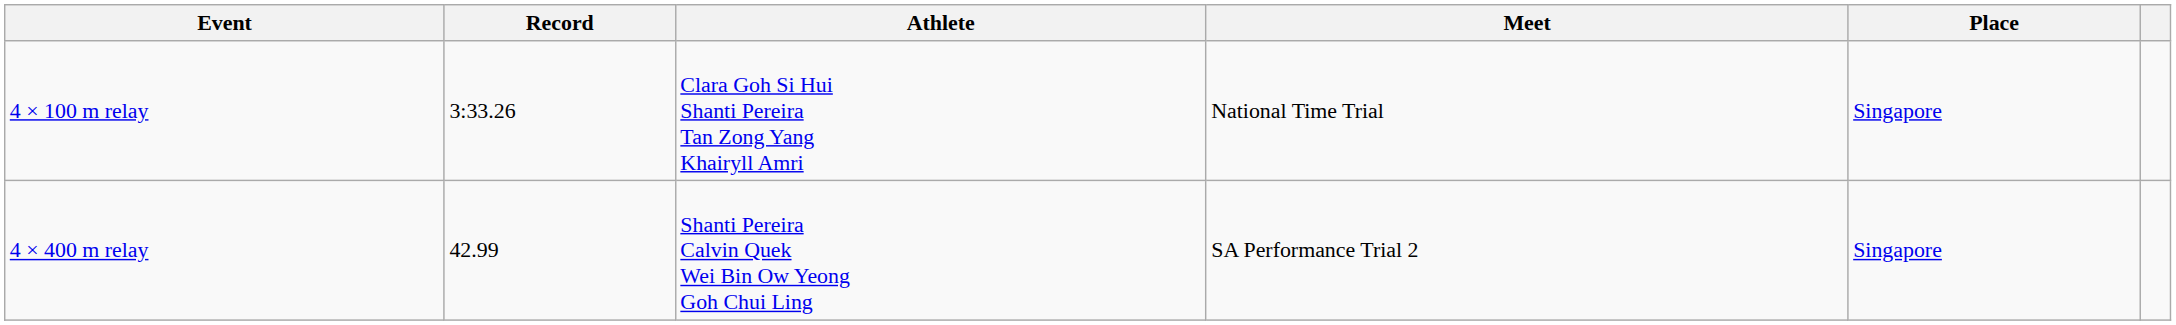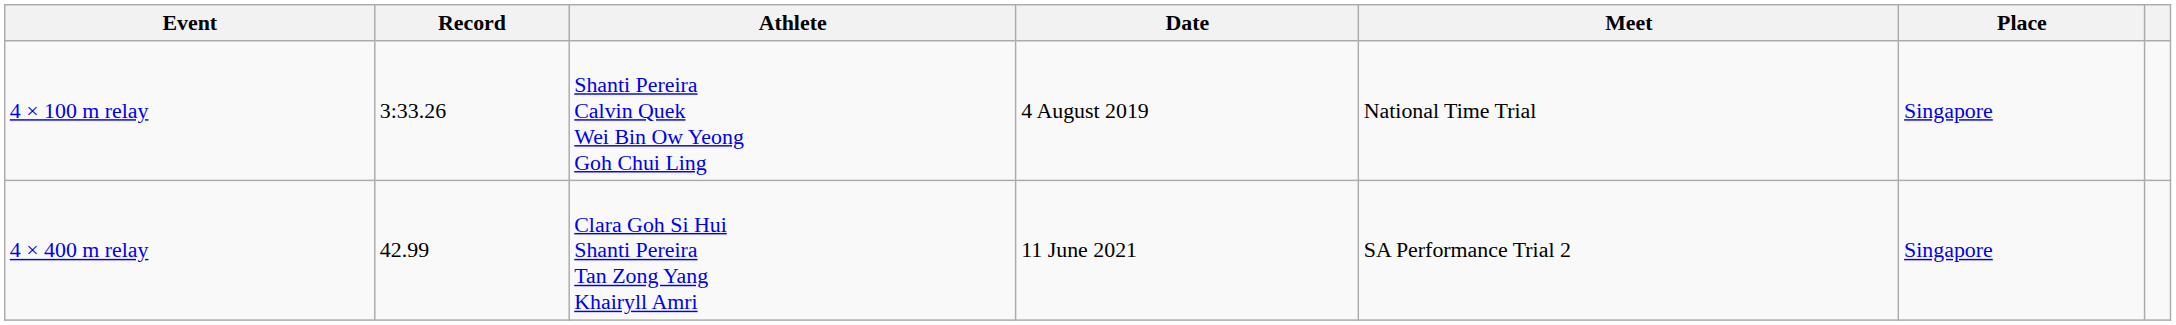+ column: Date | 4 August 2019 | 11 June 2021
4 × 100 m relay | Athlete: Clara Goh Si Hui Shanti Pereira Tan Zong Yang Khairyll Amri -> Shanti Pereira Calvin Quek Wei Bin Ow Yeong Goh Chui Ling
4 × 400 m relay | Athlete: Shanti Pereira Calvin Quek Wei Bin Ow Yeong Goh Chui Ling -> Clara Goh Si Hui Shanti Pereira Tan Zong Yang Khairyll Amri
